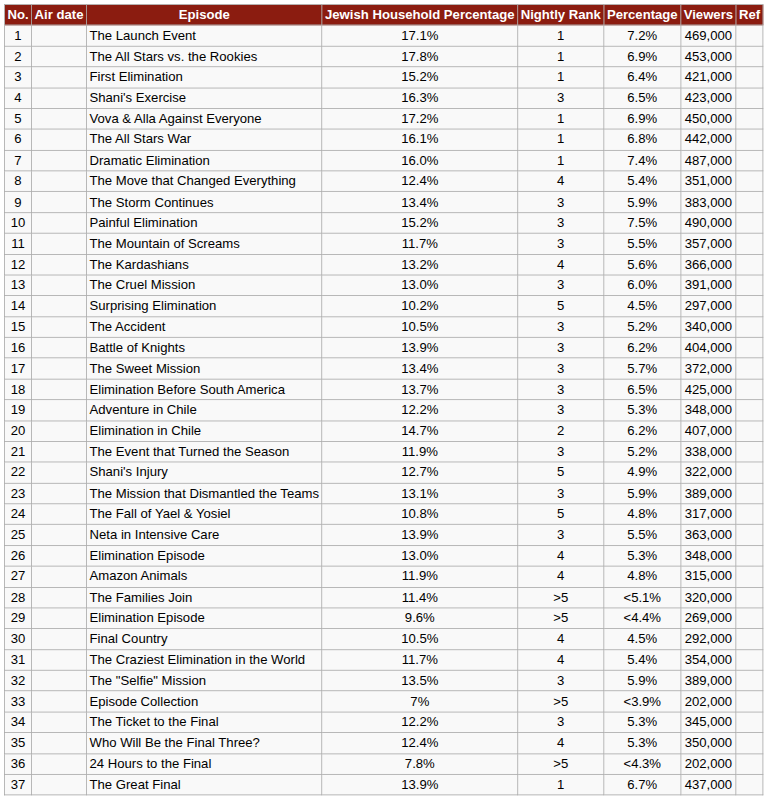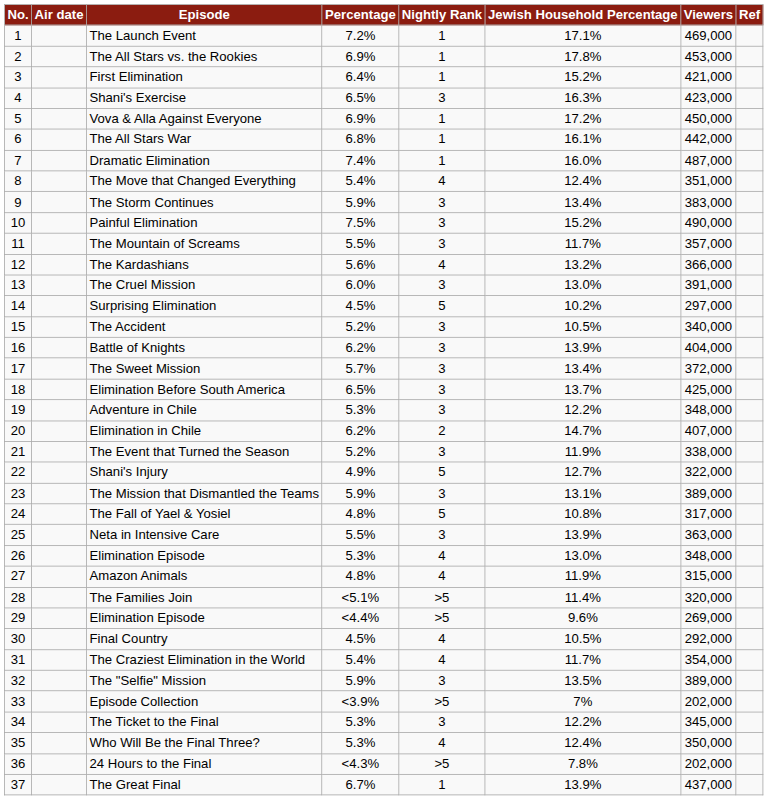columns swapped: Percentage <-> Jewish Household Percentage
